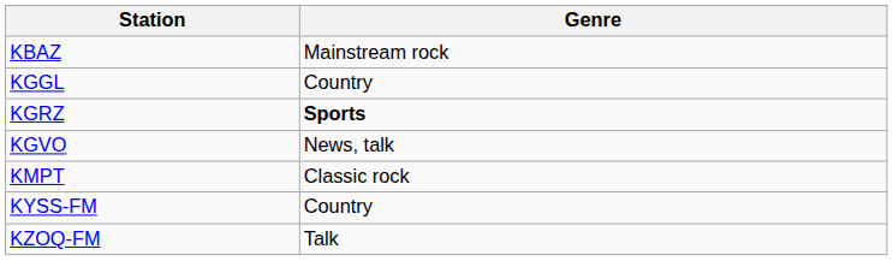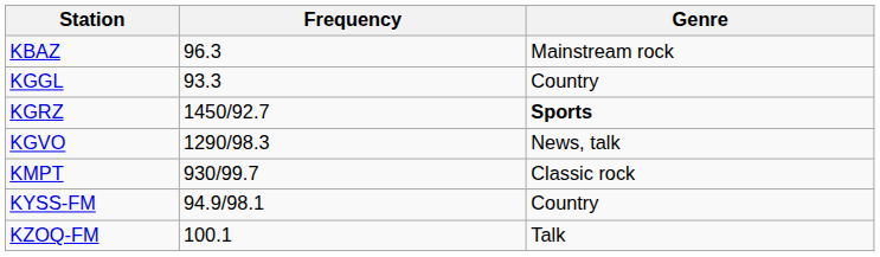+ column: Frequency | 96.3 | 93.3 | 1450/92.7 | 1290/98.3 | 930/99.7 | 94.9/98.1 | 100.1
